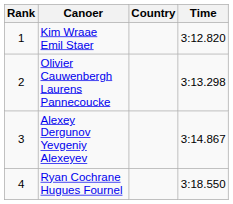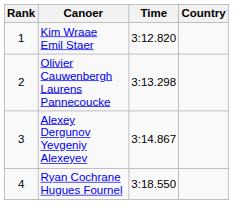columns swapped: Country <-> Time
